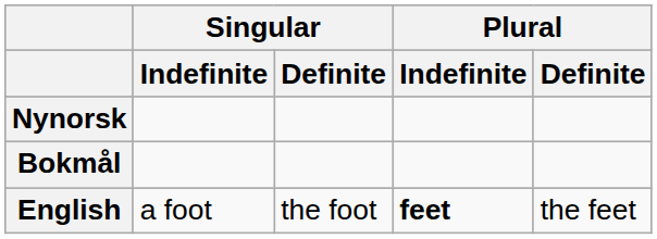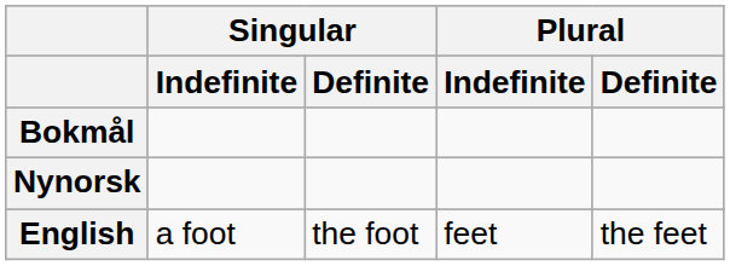rows swapped: Bokmål <-> Nynorsk
English | Plural / Indefinite: bold -> normal
